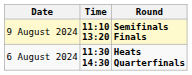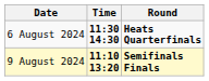rows swapped: 6 August 2024 <-> 9 August 2024
